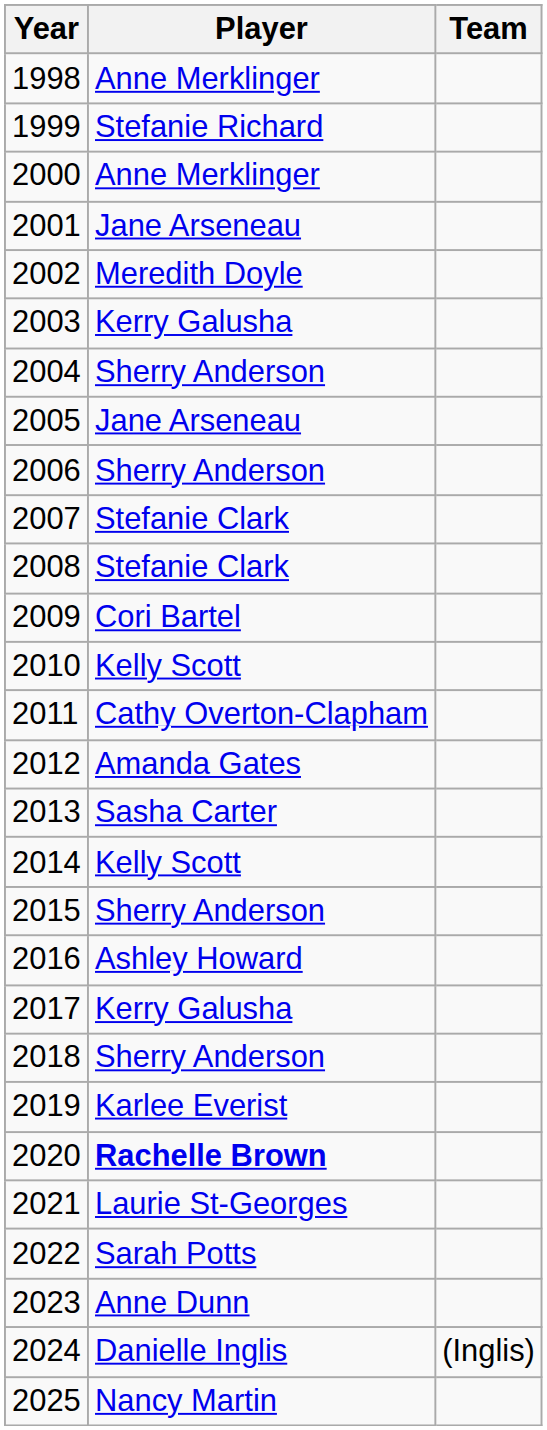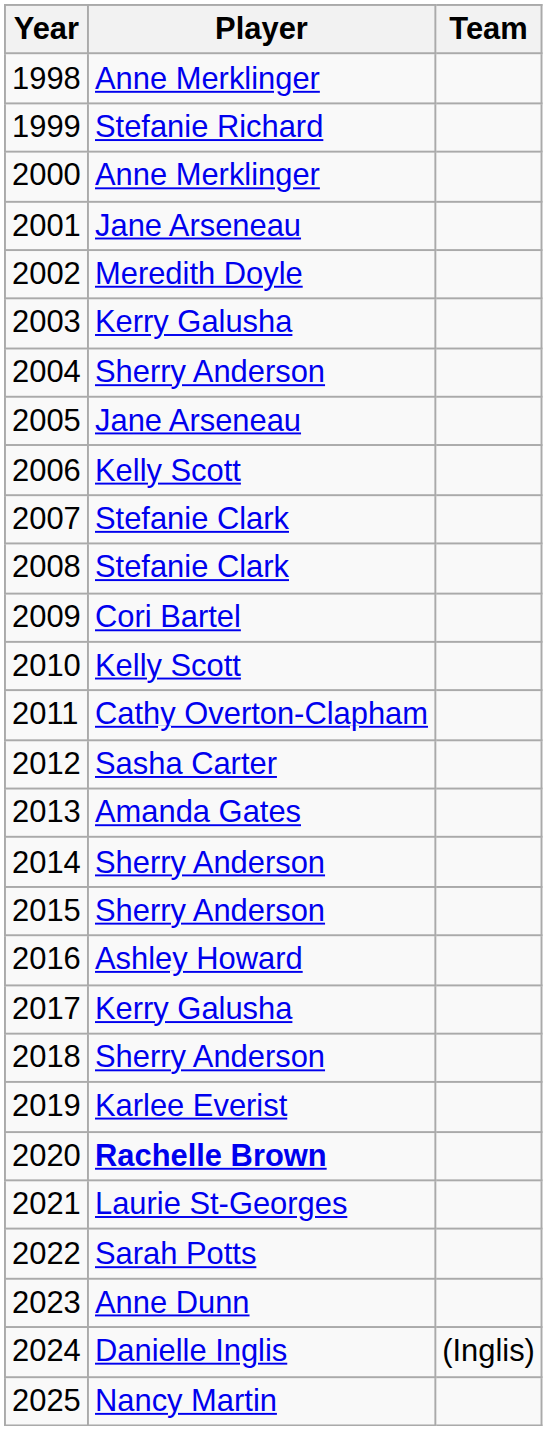2006 | Player: Sherry Anderson -> Kelly Scott
2012 | Player: Amanda Gates -> Sasha Carter
2013 | Player: Sasha Carter -> Amanda Gates
2014 | Player: Kelly Scott -> Sherry Anderson
